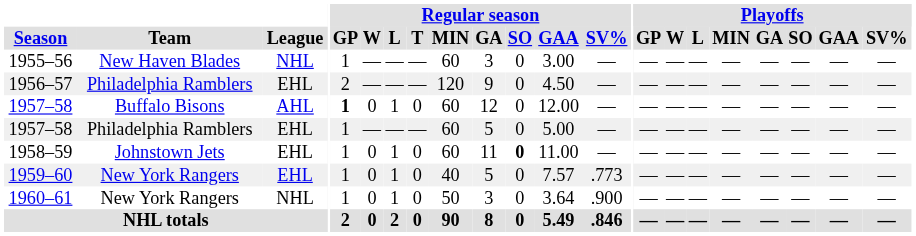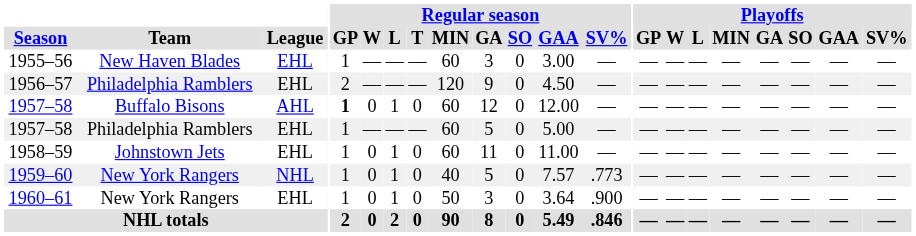1955–56 | League: NHL -> EHL
1958–59 | Regular season / SO: bold -> normal
1959–60 | League: EHL -> NHL
1960–61 | League: NHL -> EHL
